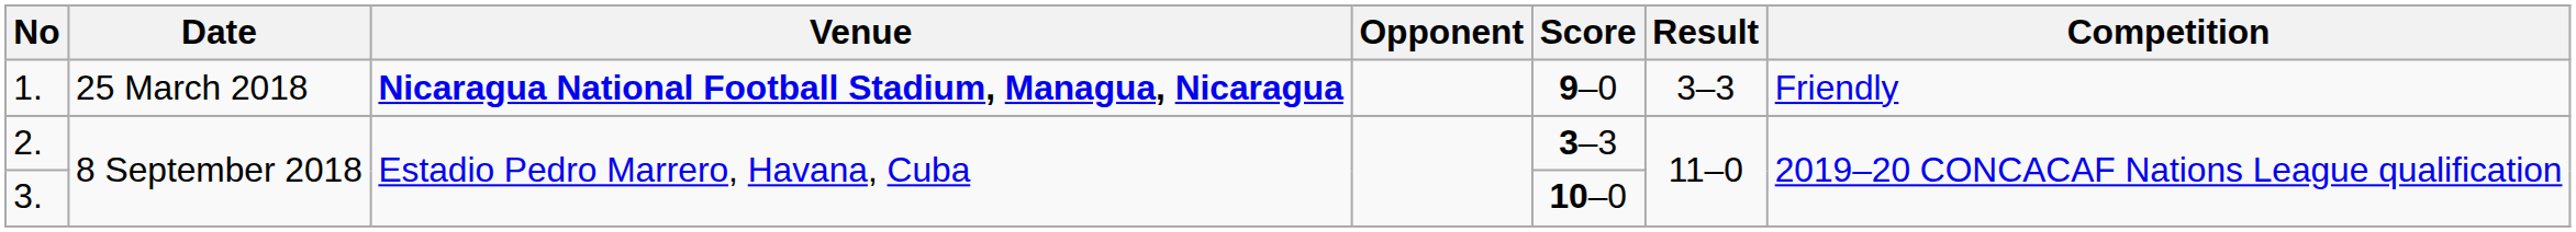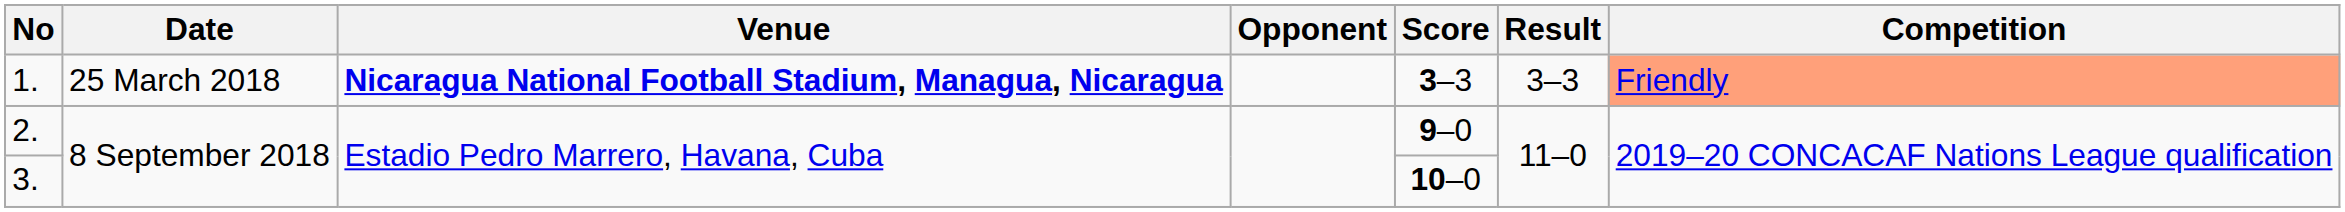1. | Score: 9–0 -> 3–3
1. | Competition: no background -> lightsalmon background
2. | Score: 3–3 -> 9–0
